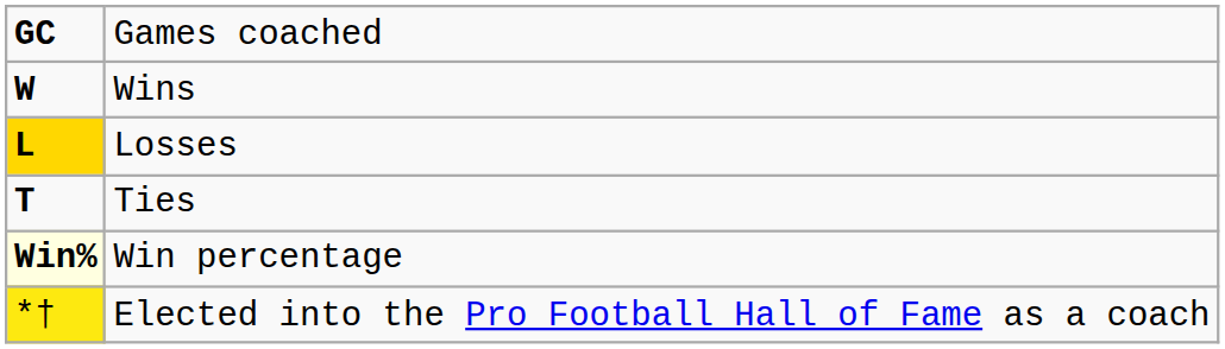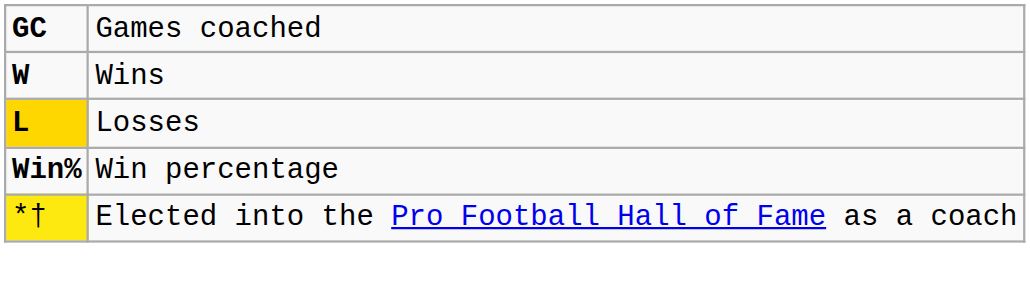- row: T | Ties
Win percentage | column 1: lightyellow background -> no background
